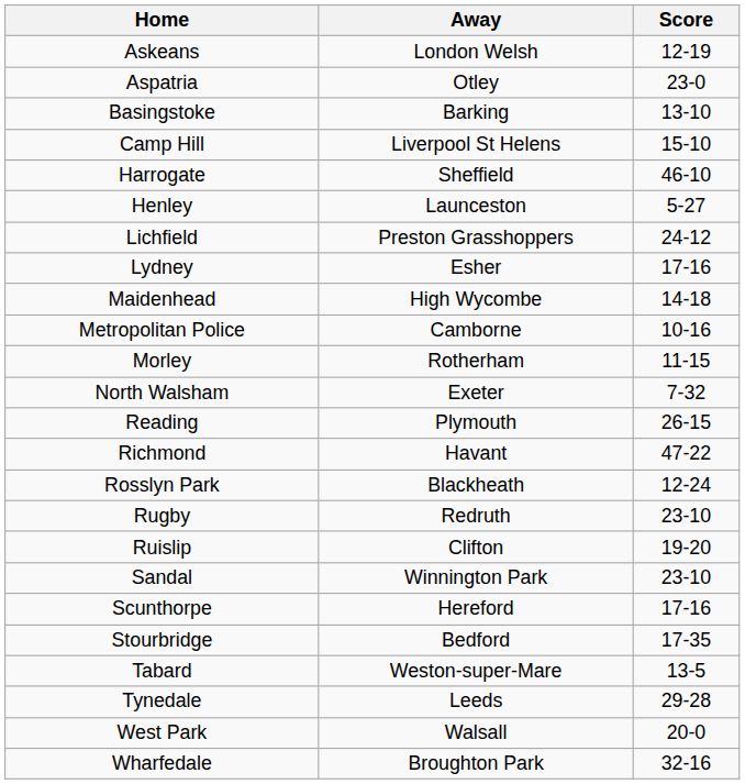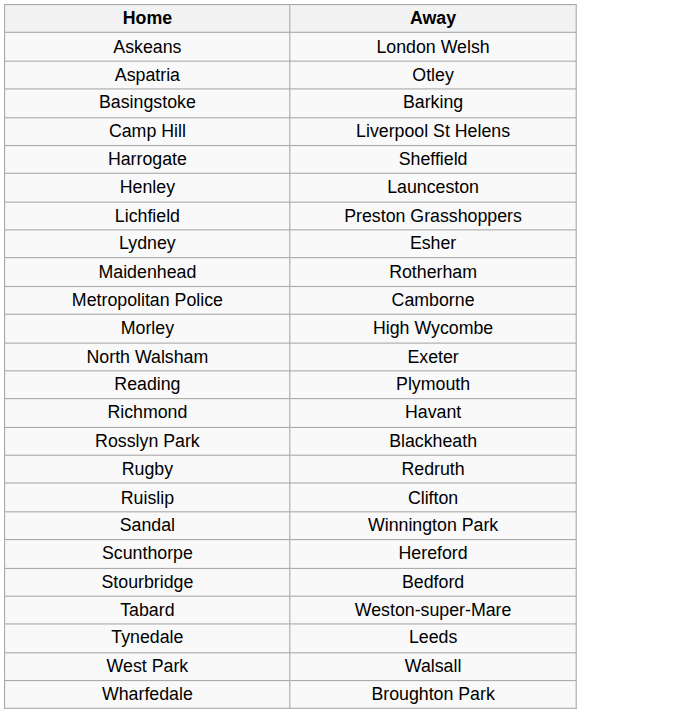- column: Score | 12-19 | 23-0 | 13-10 | 15-10 | 46-10 | 5-27 | 24-12 | 17-16 | 14-18 | 10-16 | 11-15 | 7-32 | 26-15 | 47-22 | 12-24 | 23-10 | 19-20 | 23-10 | 17-16 | 17-35 | 13-5 | 29-28 | 20-0 | 32-16
Maidenhead | Away: High Wycombe -> Rotherham
Morley | Away: Rotherham -> High Wycombe
